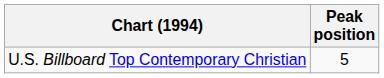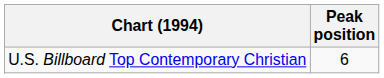U.S. Billboard Top Contemporary Christian | Peak position: 5 -> 6
